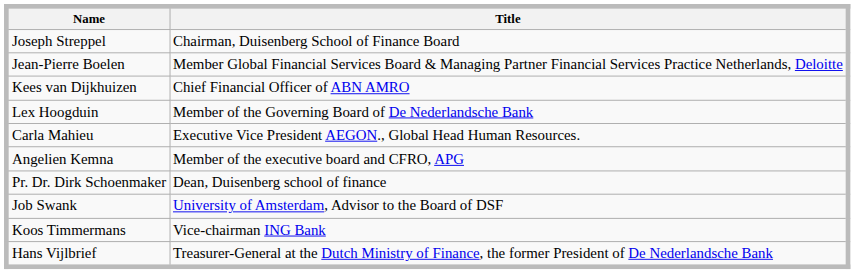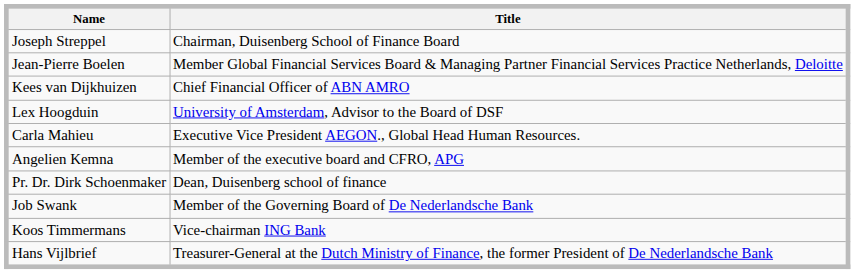Lex Hoogduin | Title: Member of the Governing Board of De Nederlandsche Bank -> University of Amsterdam, Advisor to the Board of DSF
Job Swank | Title: University of Amsterdam, Advisor to the Board of DSF -> Member of the Governing Board of De Nederlandsche Bank
